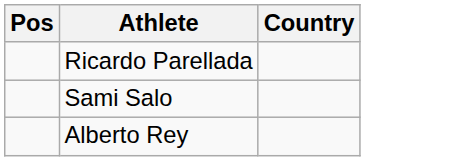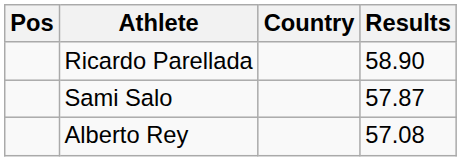+ column: Results | 58.90 | 57.87 | 57.08
